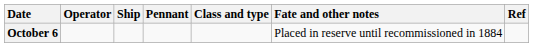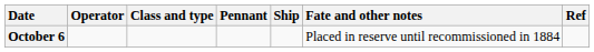columns swapped: Ship <-> Class and type
